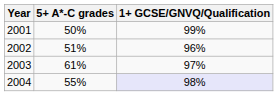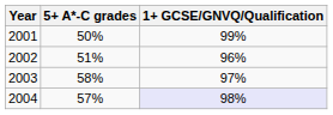2003 | 5+ A*-C grades: 61% -> 58%
2004 | 5+ A*-C grades: 55% -> 57%
